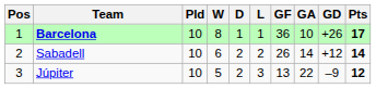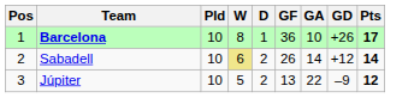- column: L | 1 | 2 | 3
Sabadell | W: no background -> khaki background
